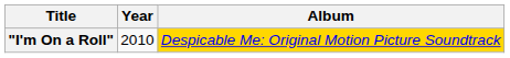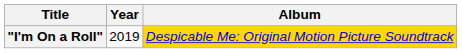"I'm On a Roll" | Year: 2010 -> 2019
